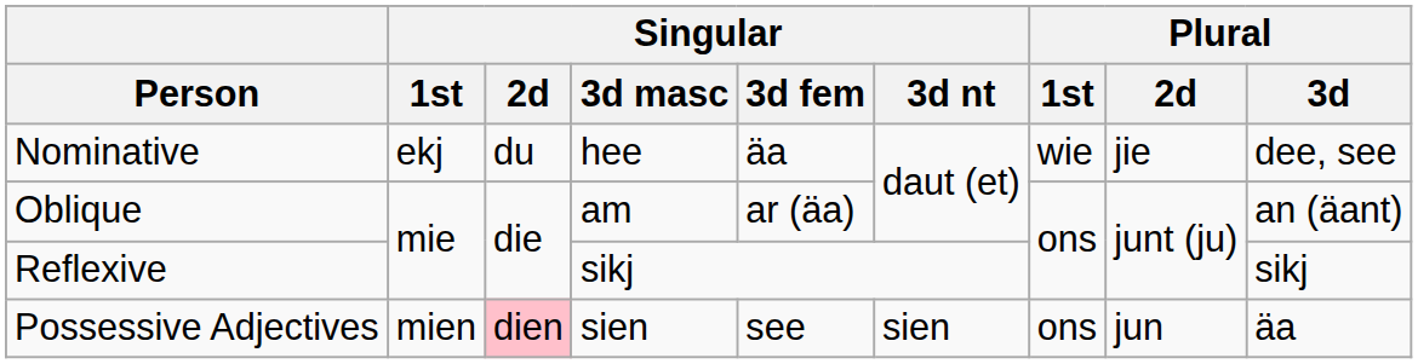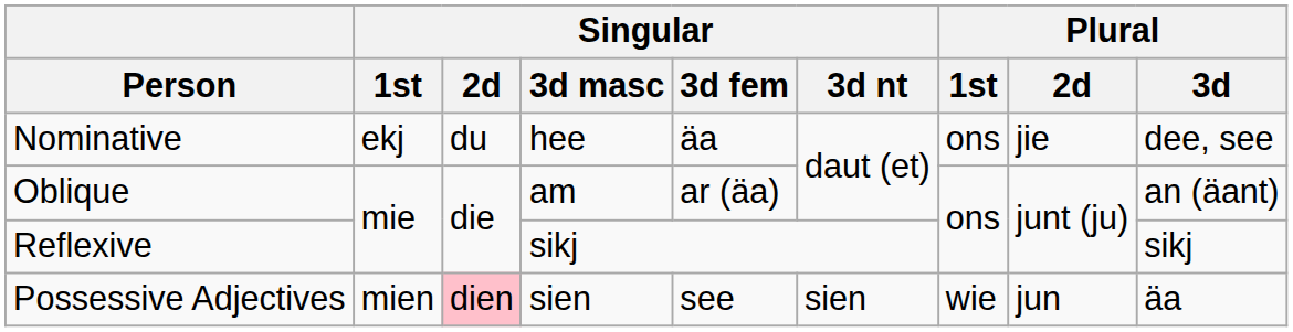Nominative | Plural / 1st: wie -> ons
Possessive Adjectives | Plural / 1st: ons -> wie
